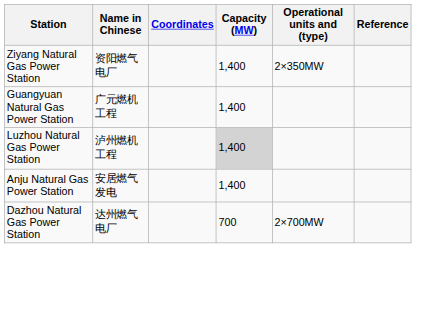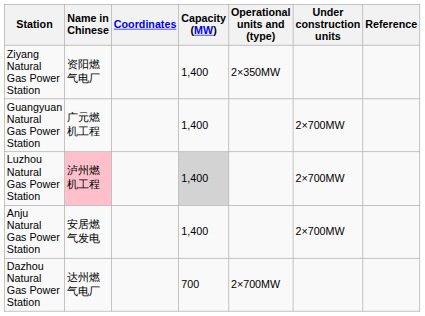+ column: Under construction units | 2×700MW | 2×700MW | 2×700MW
Luzhou Natural Gas Power Station | Name in Chinese: no background -> pink background
